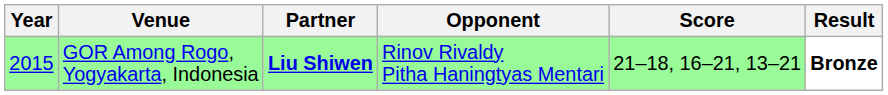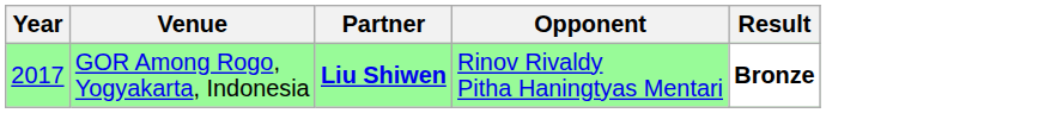- column: Score | 21–18, 16–21, 13–21
GOR Among Rogo, Yogyakarta, Indonesia | Year: 2015 -> 2017
